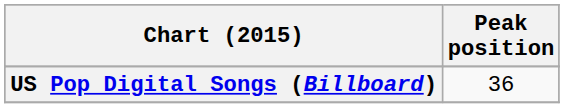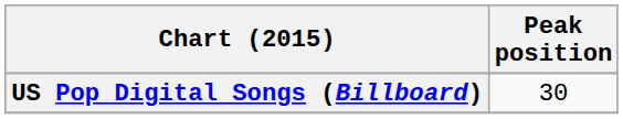US Pop Digital Songs (Billboard) | Peak position: 36 -> 30
